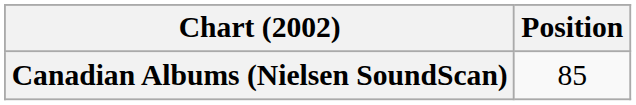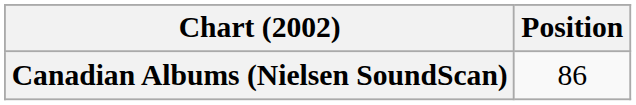Canadian Albums (Nielsen SoundScan) | Position: 85 -> 86
